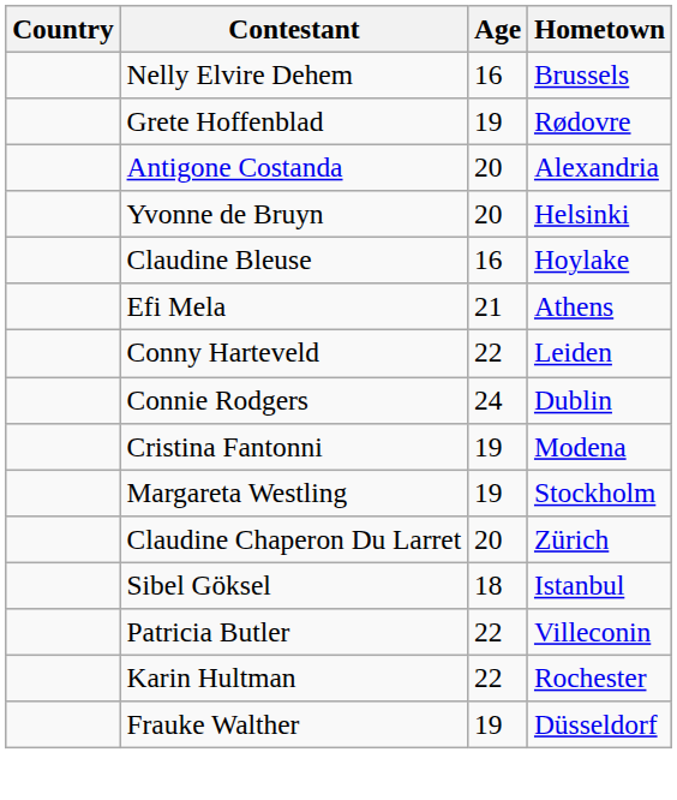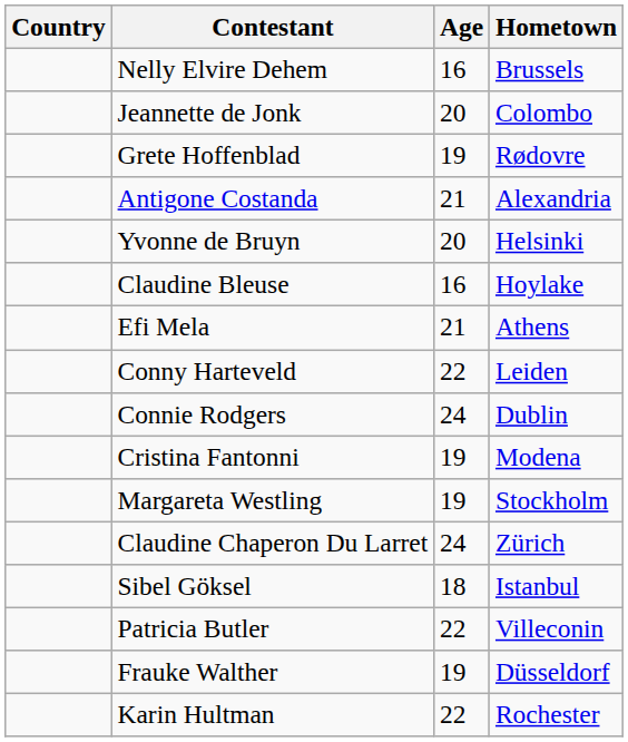+ row: Jeannette de Jonk | 20 | Colombo
Antigone Costanda | Age: 20 -> 21
Claudine Chaperon Du Larret | Age: 20 -> 24
rows swapped: Karin Hultman <-> Frauke Walther
